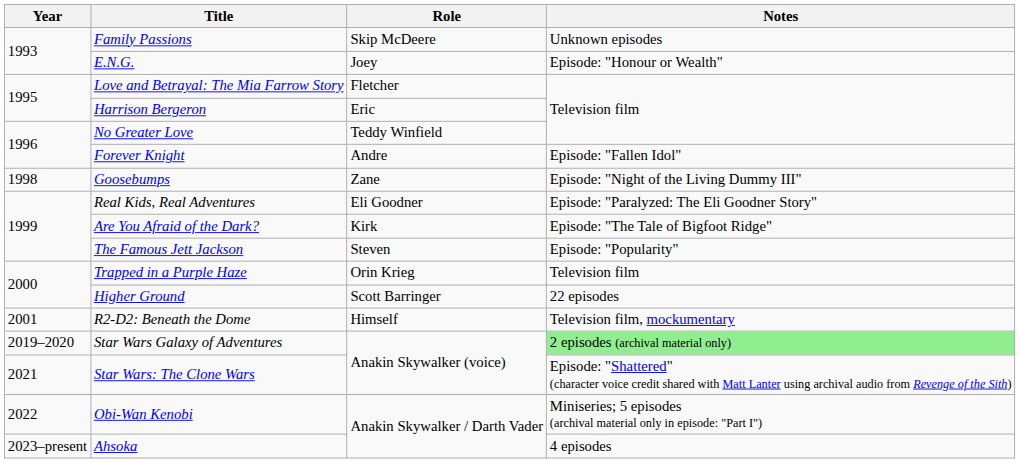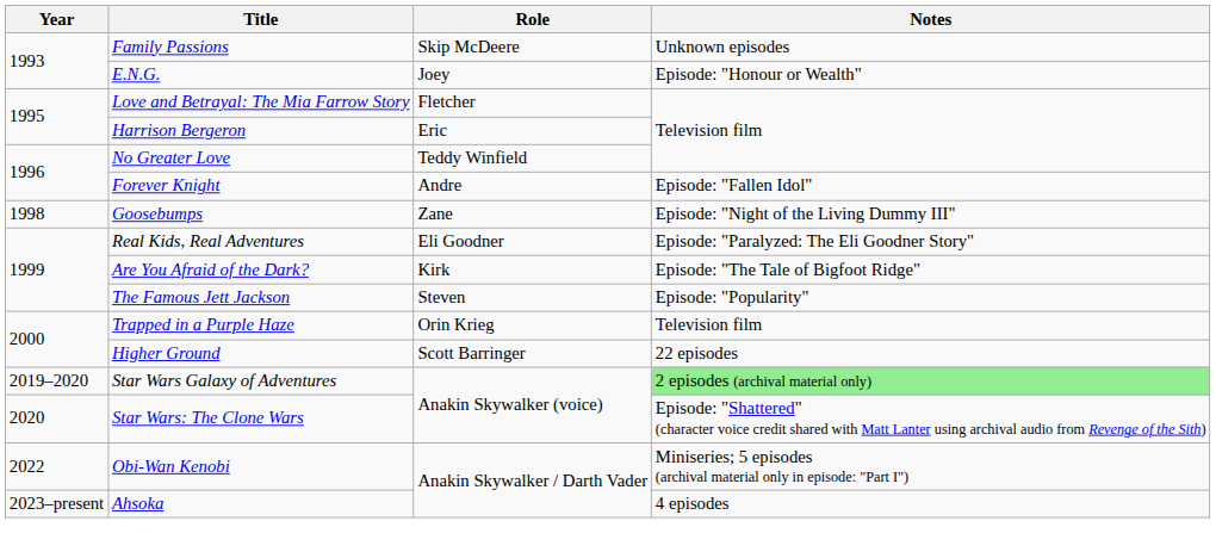- row: 2001 | R2-D2: Beneath the Dome | Himself | Television film, mockumentary
Star Wars: The Clone Wars | Year: 2021 -> 2020
